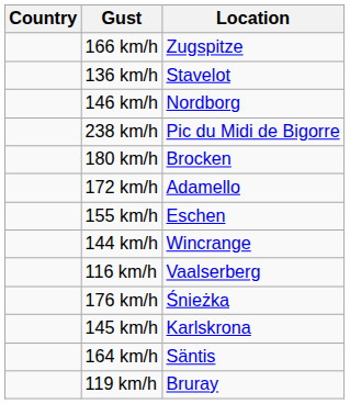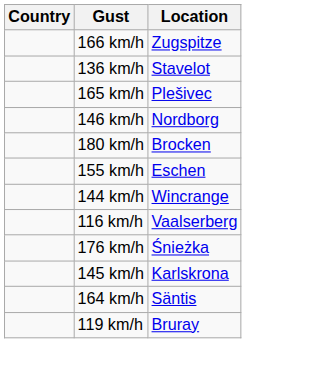+ row: 165 km/h | Plešivec
- row: 238 km/h | Pic du Midi de Bigorre
- row: 172 km/h | Adamello
